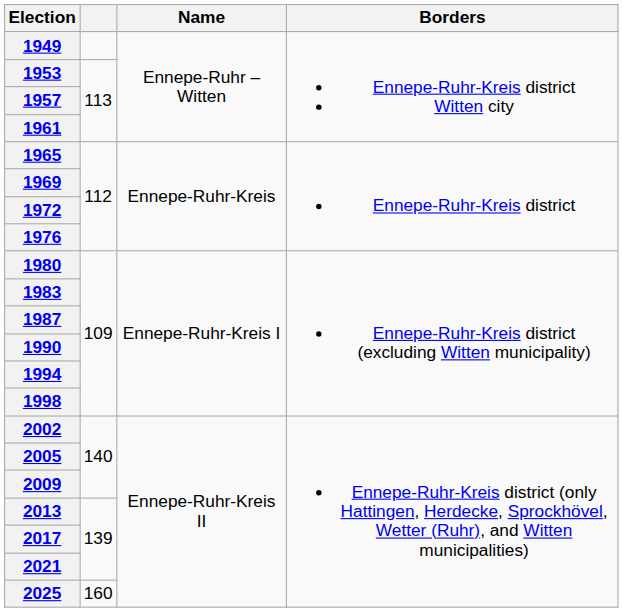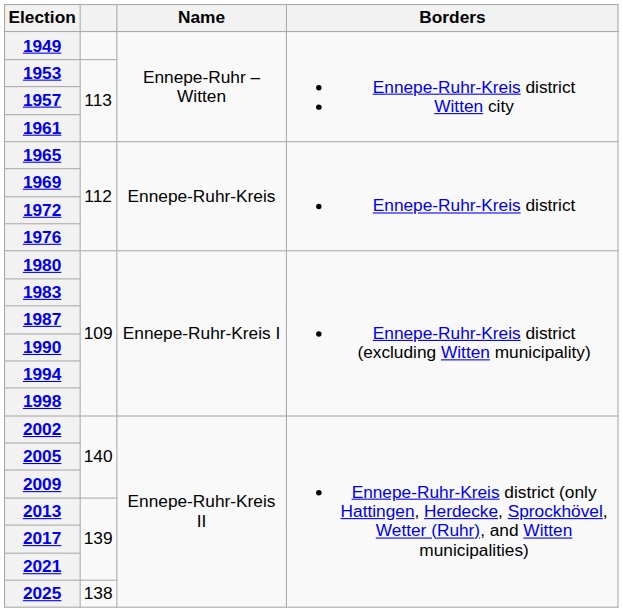2025 | column 2: 160 -> 138
